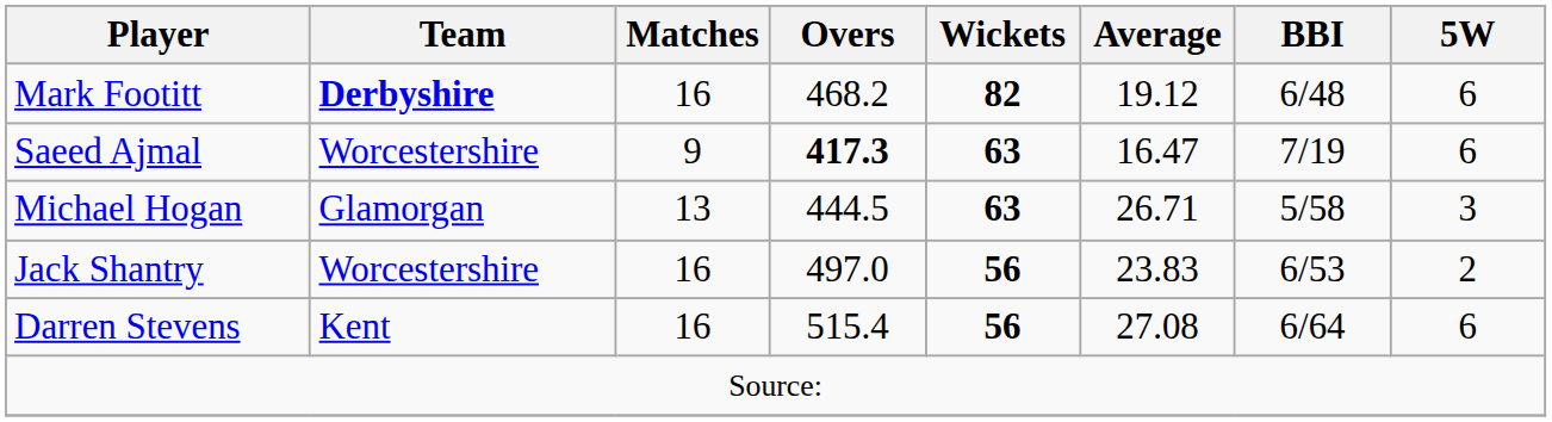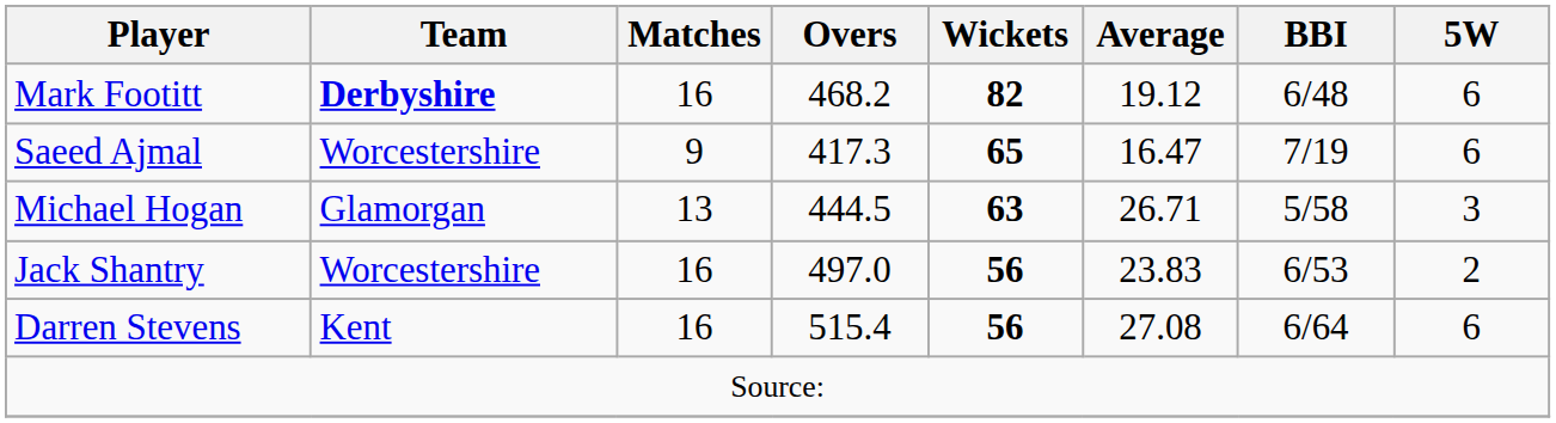Saeed Ajmal | Overs: bold -> normal
Saeed Ajmal | Wickets: 63 -> 65
